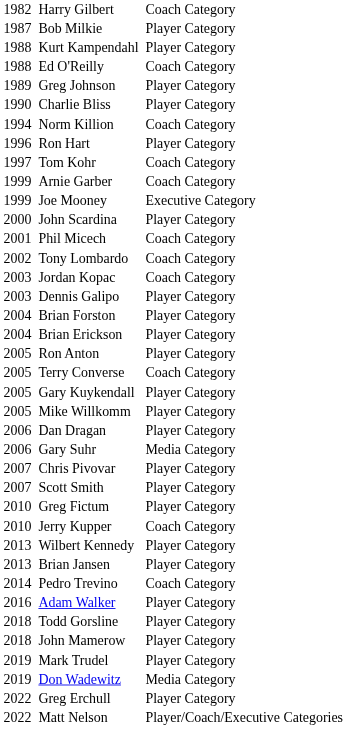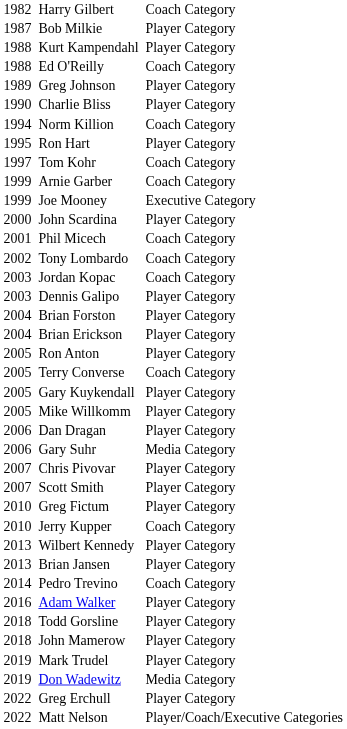Ron Hart | column 1: 1996 -> 1995
